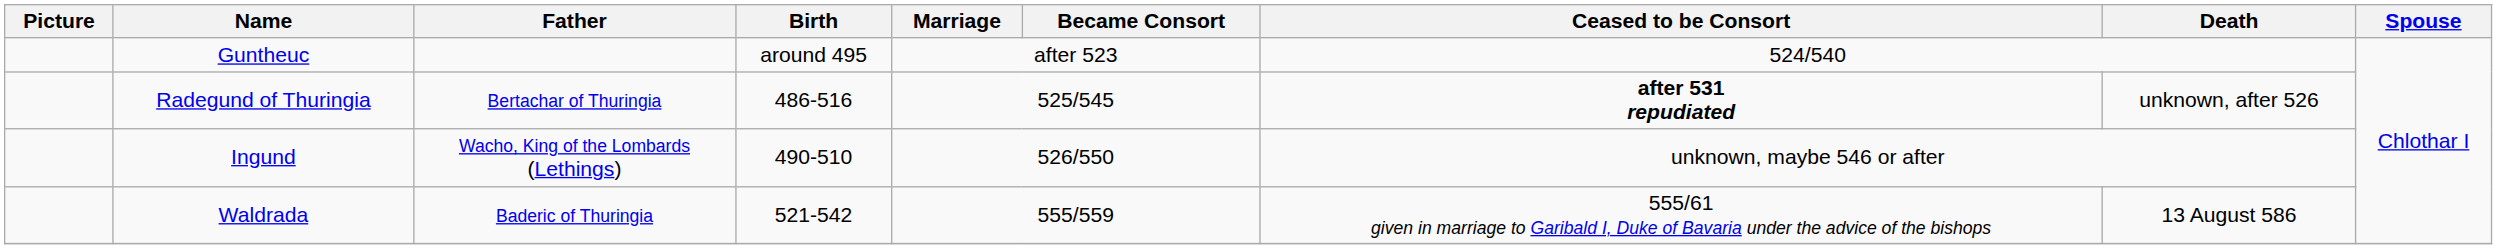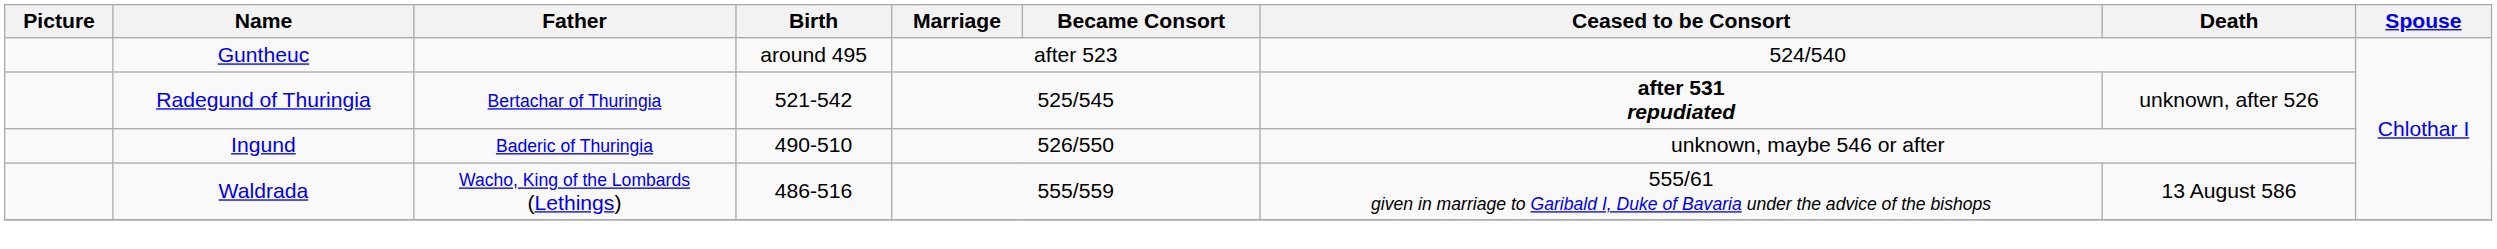Radegund of Thuringia | Birth: 486-516 -> 521-542
Ingund | Father: Wacho, King of the Lombards (Lethings) -> Baderic of Thuringia
Waldrada | Father: Baderic of Thuringia -> Wacho, King of the Lombards (Lethings)
Waldrada | Birth: 521-542 -> 486-516
